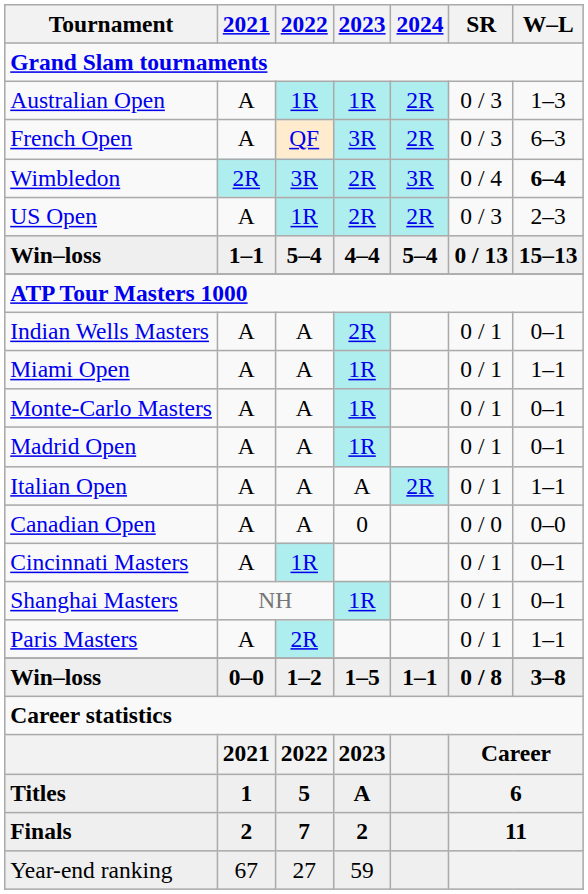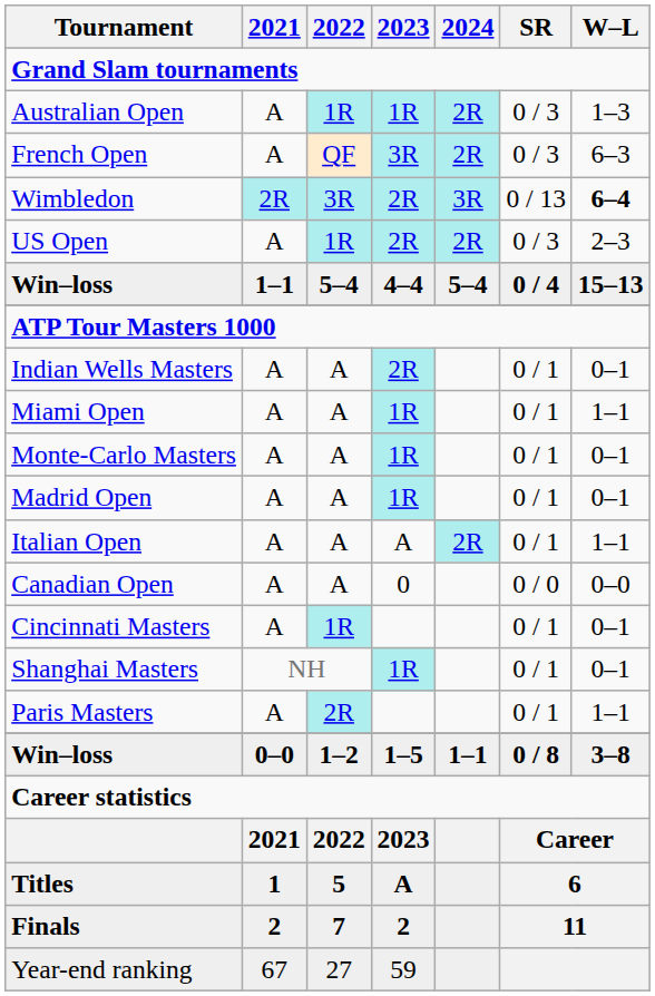Wimbledon | SR: 0 / 4 -> 0 / 13
Win–loss / 5–4 | SR: 0 / 13 -> 0 / 4
